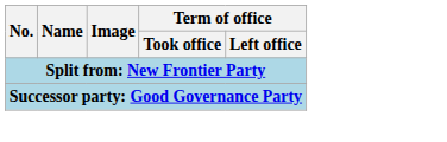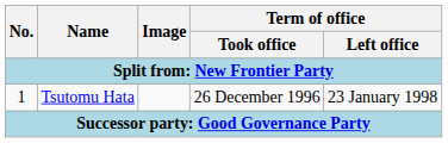+ row: 1 | Tsutomu Hata | 26 December 1996 | 23 January 1998
